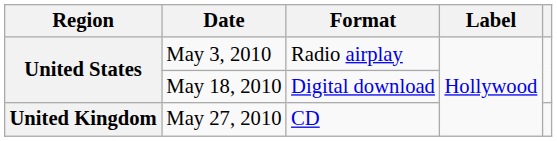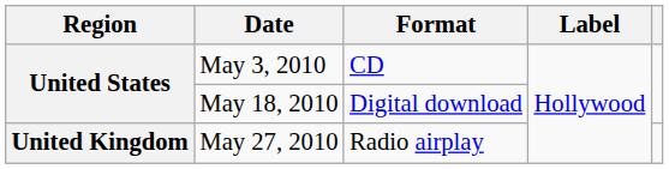May 3, 2010 | Format: Radio airplay -> CD
May 27, 2010 | Format: CD -> Radio airplay
